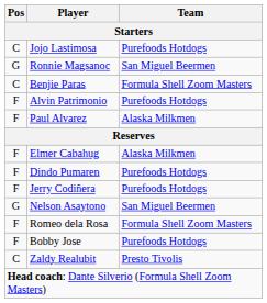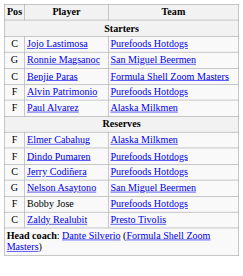Jerry Codiñera | Pos: F -> C
- row: F | Romeo dela Rosa | Formula Shell Zoom Masters
